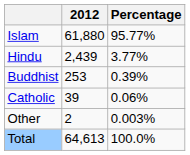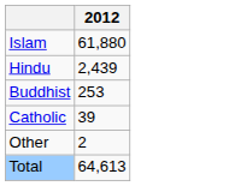- column: Percentage | 95.77% | 3.77% | 0.39% | 0.06% | 0.003% | 100.0%
